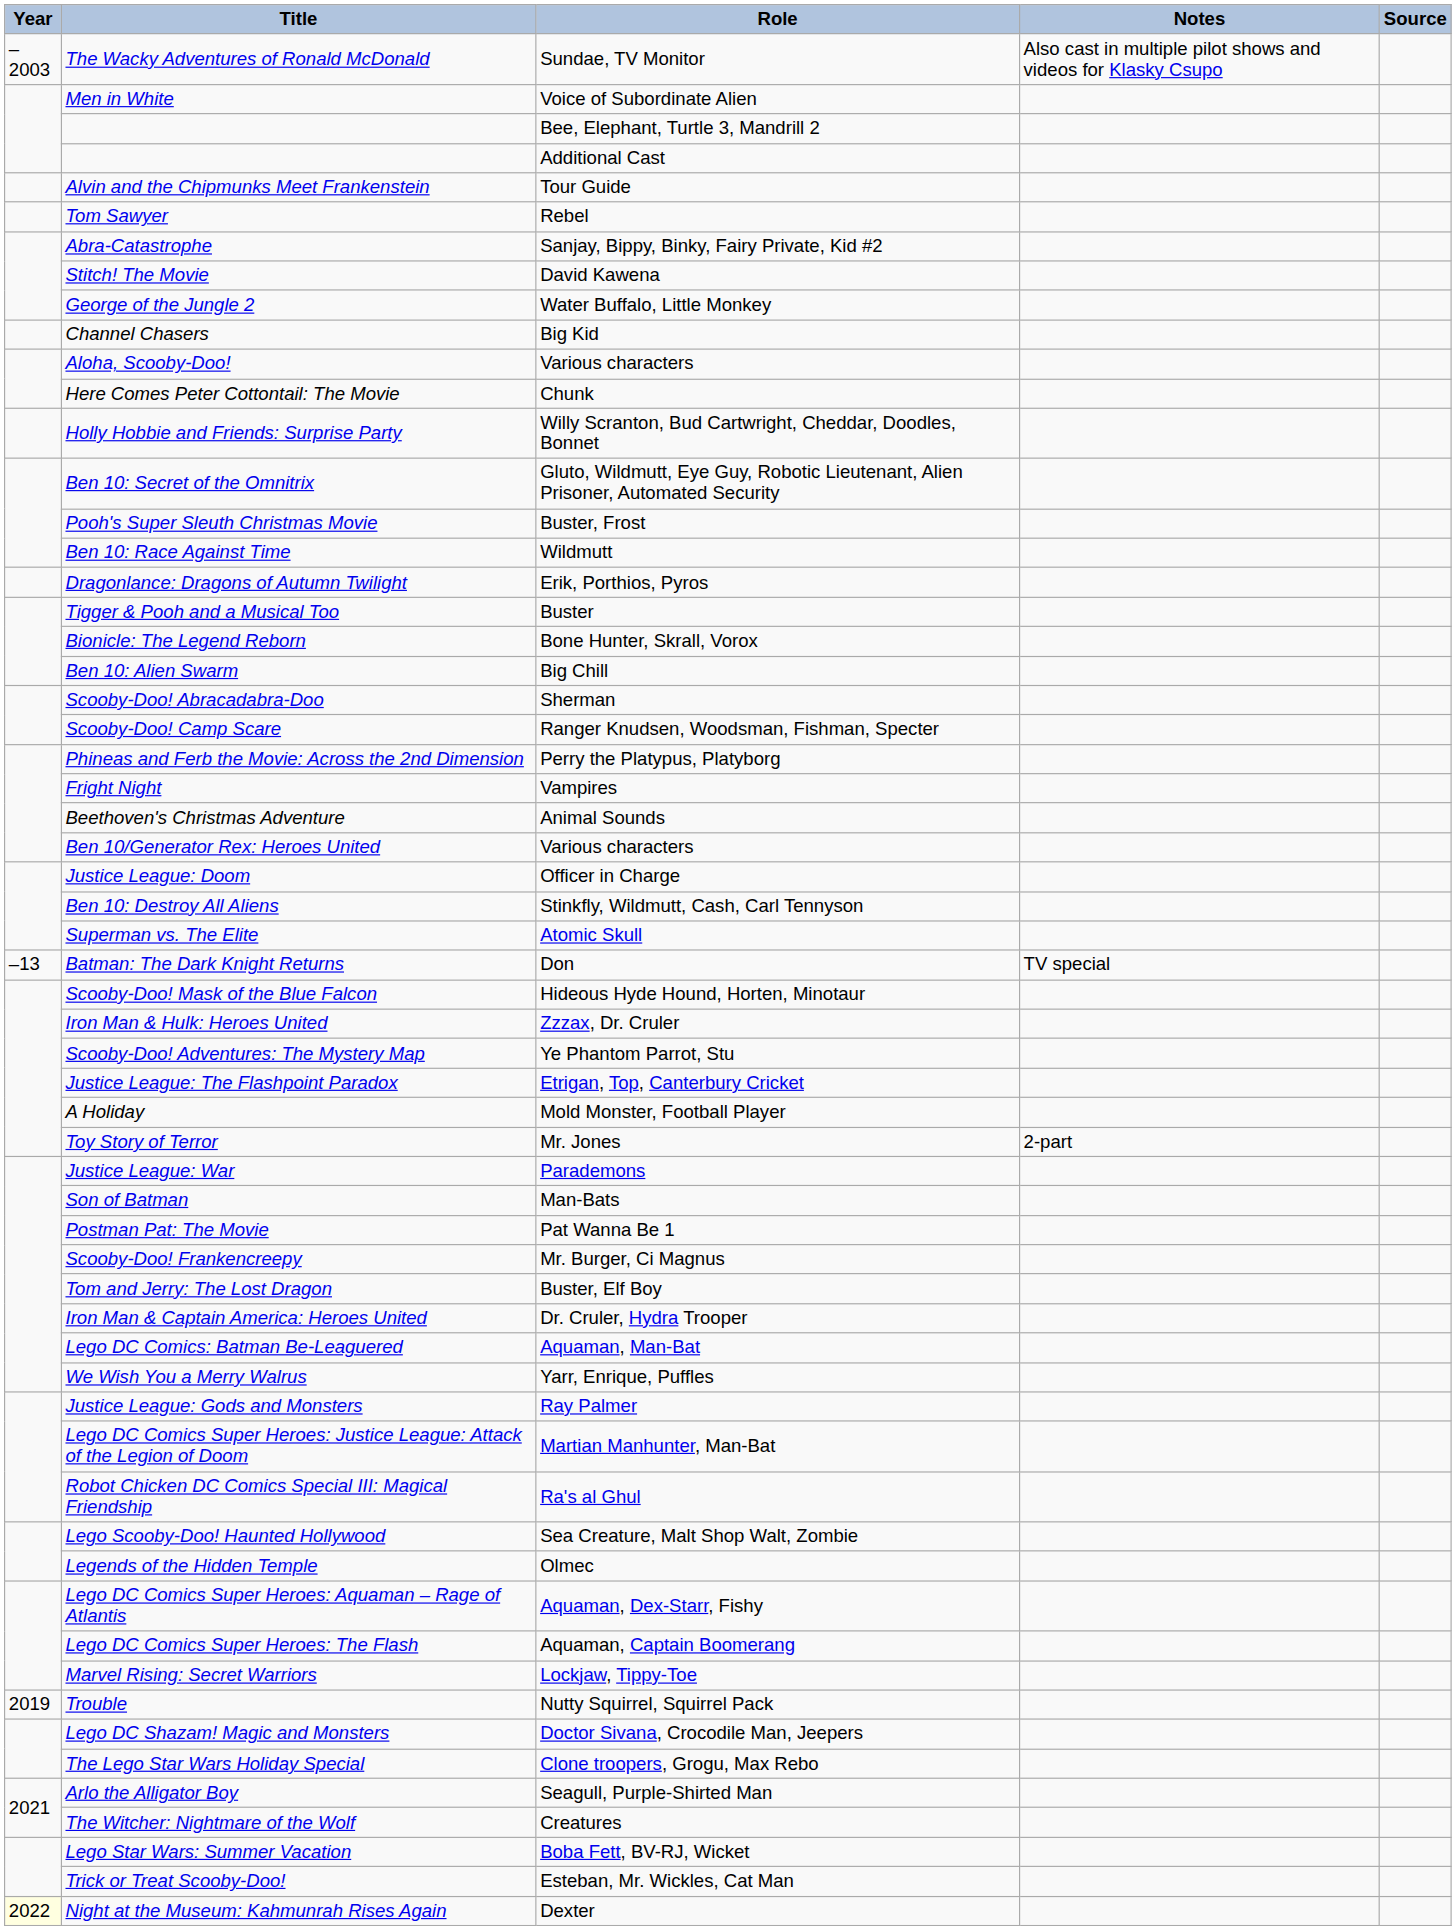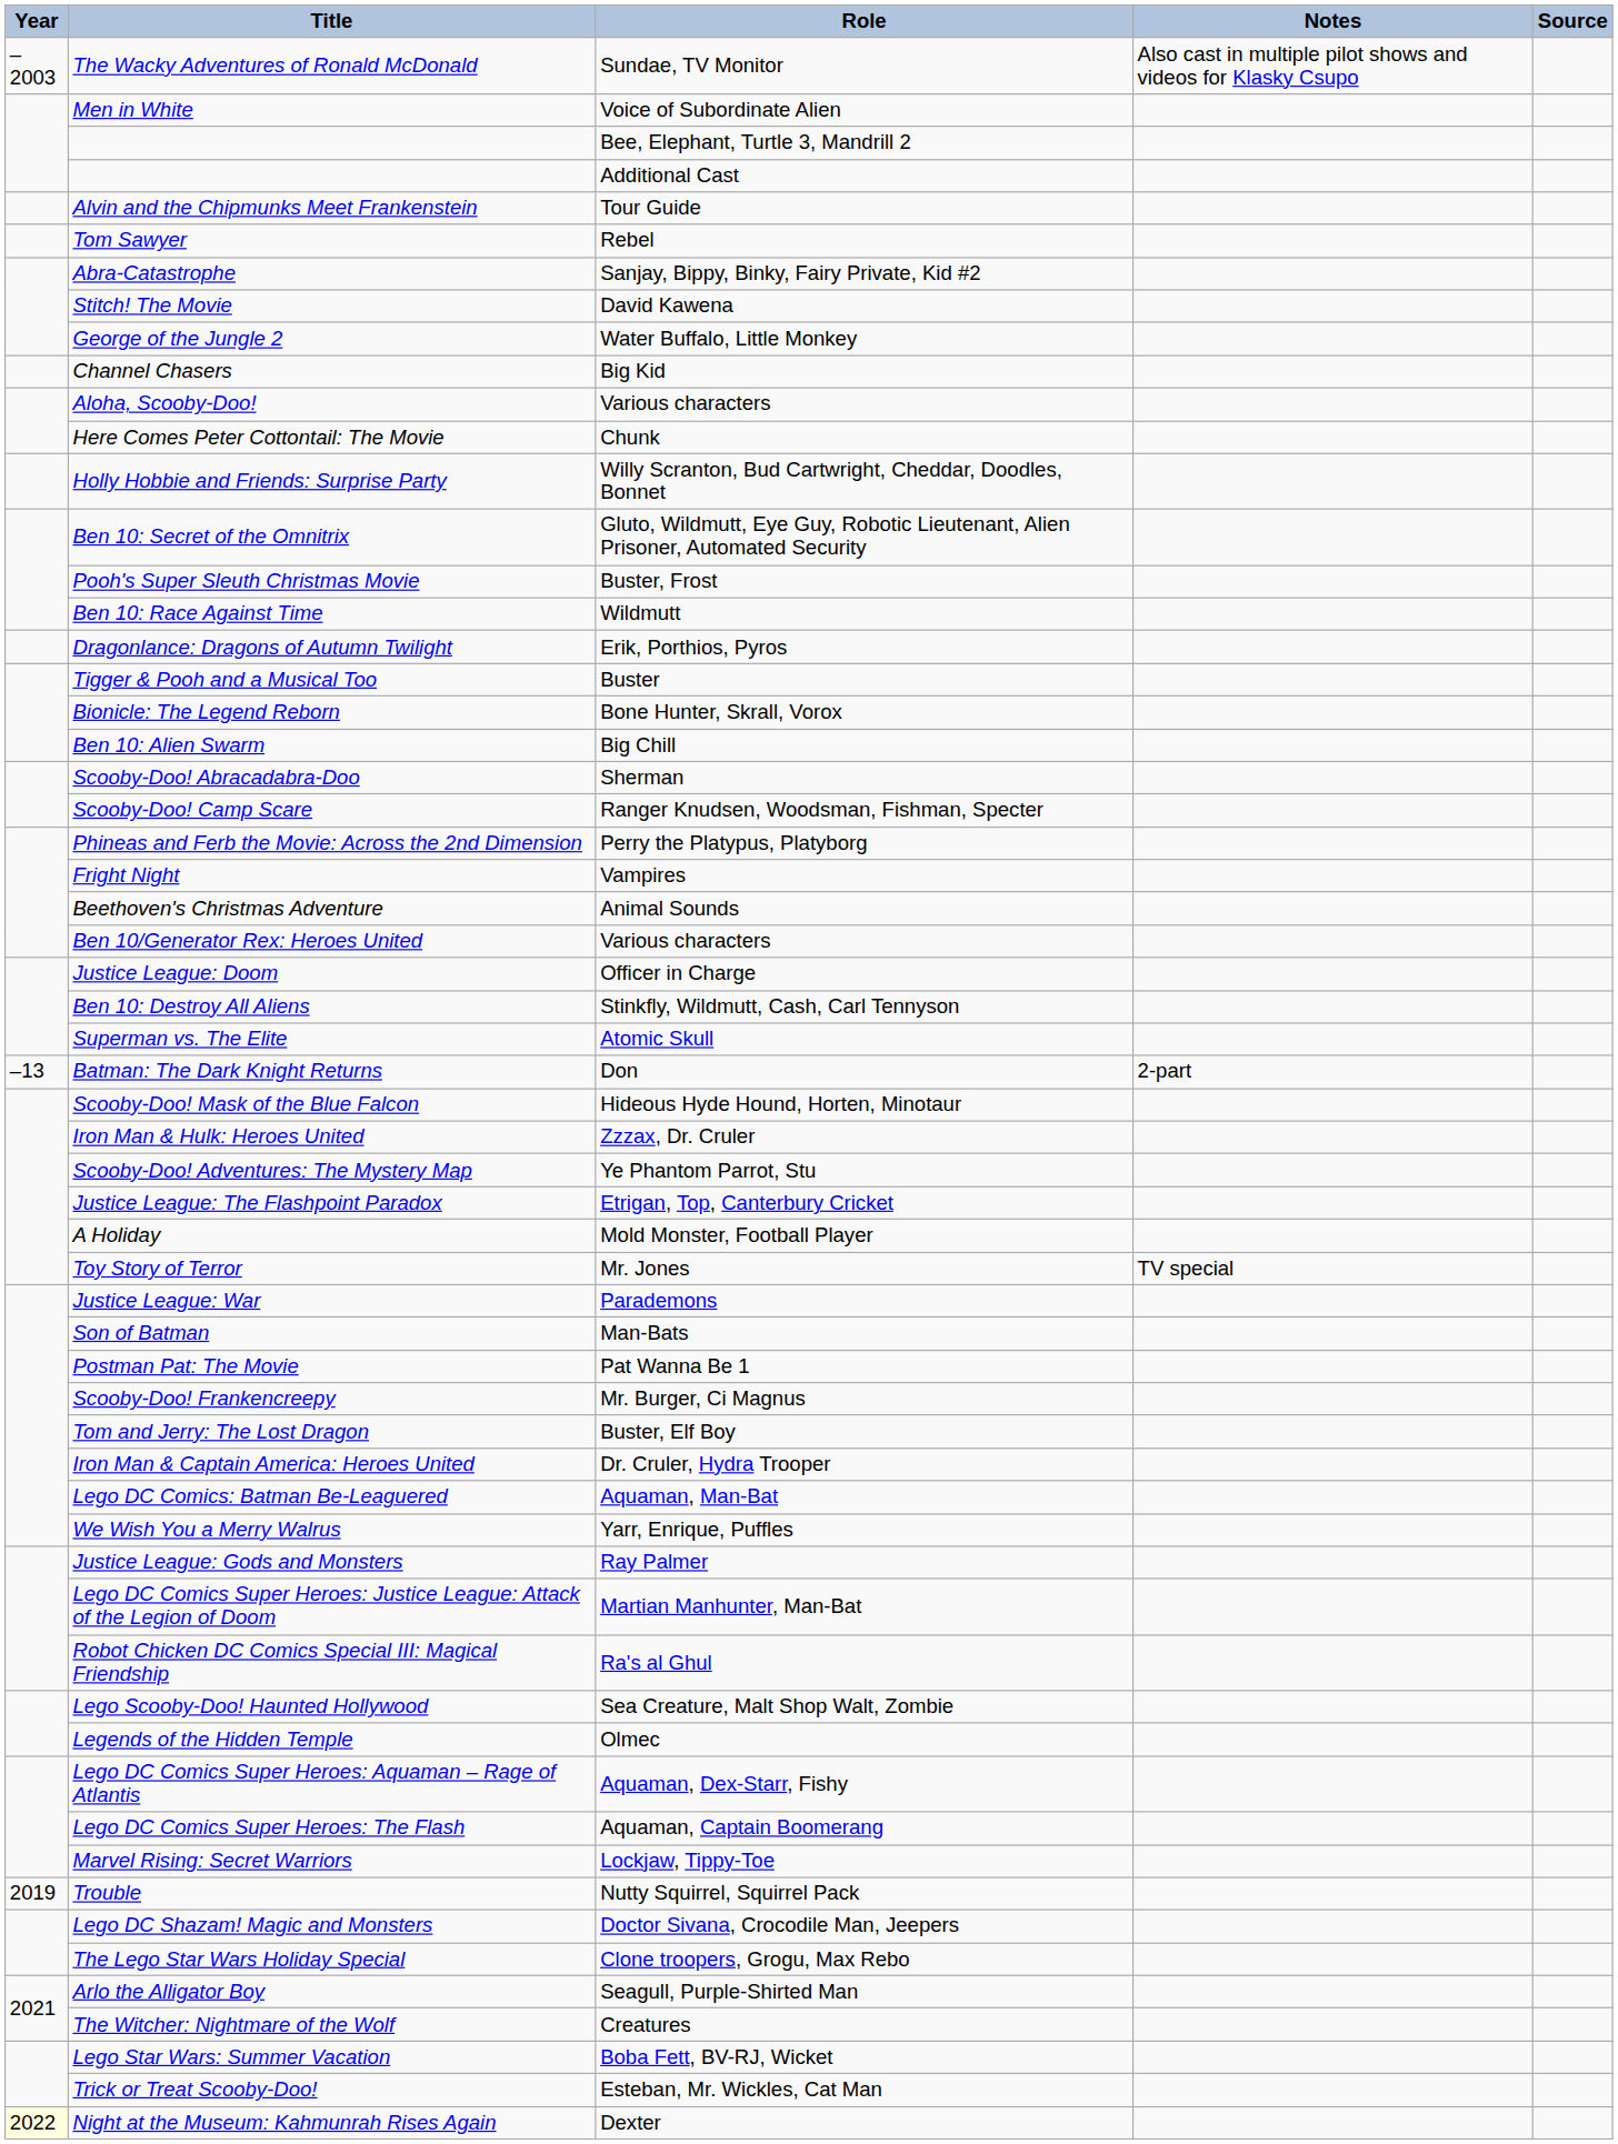Batman: The Dark Knight Returns | Notes: TV special -> 2-part
Toy Story of Terror | Notes: 2-part -> TV special
